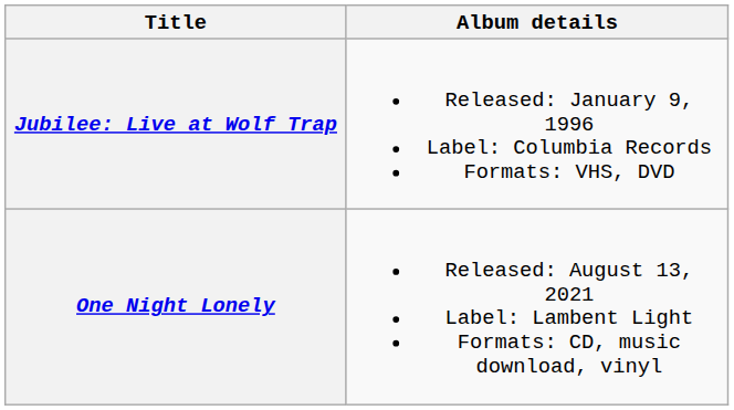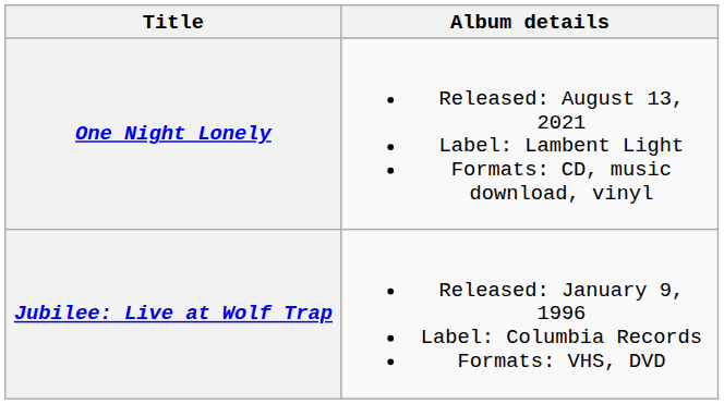rows swapped: Jubilee: Live at Wolf Trap <-> One Night Lonely
